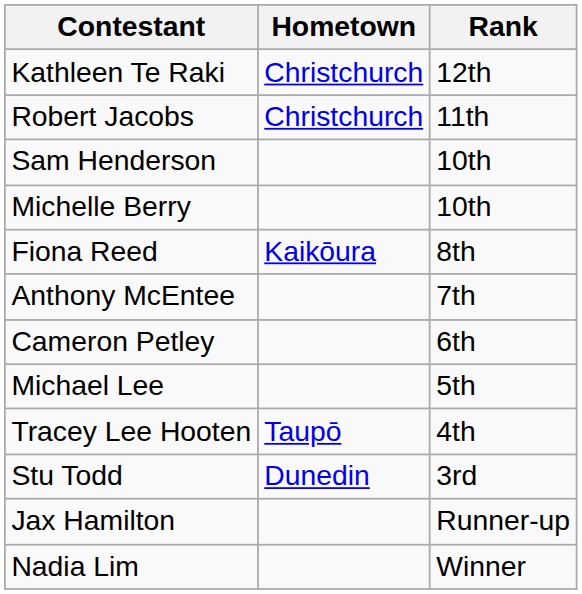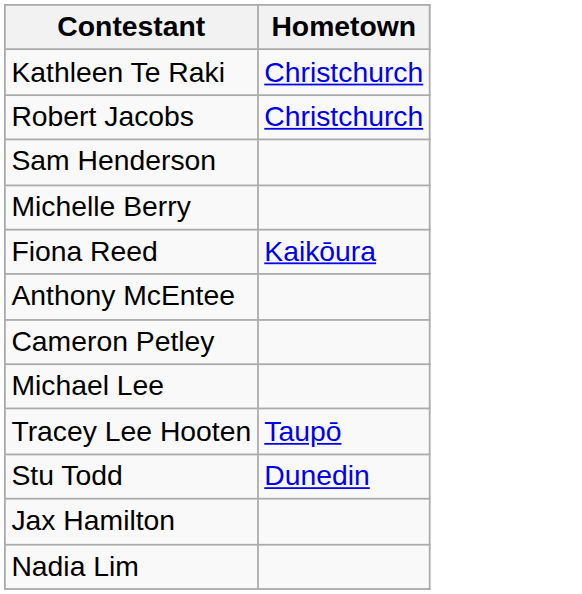- column: Rank | 12th | 11th | 10th | 10th | 8th | 7th | 6th | 5th | 4th | 3rd | Runner-up | Winner
